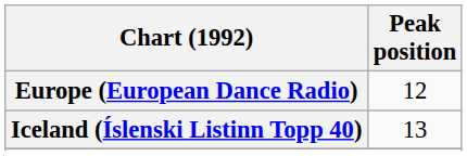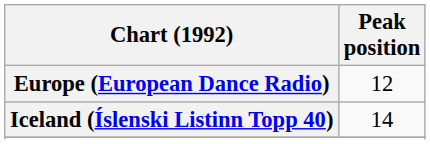Iceland (Íslenski Listinn Topp 40) | Peak position: 13 -> 14
